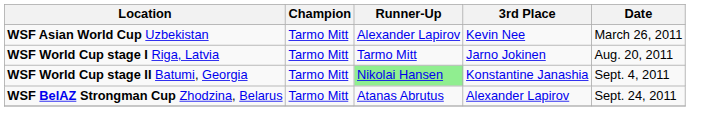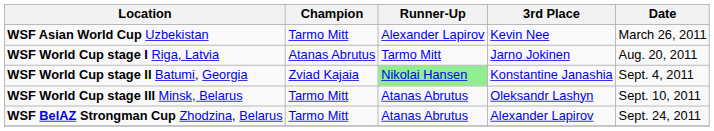WSF World Cup stage I Riga, Latvia | Champion: Tarmo Mitt -> Atanas Abrutus
WSF World Cup stage II Batumi, Georgia | Champion: Tarmo Mitt -> Zviad Kajaia
+ row: WSF World Cup stage III Minsk, Belarus | Tarmo Mitt | Atanas Abrutus | Oleksandr Lashyn | Sept. 10, 2011
